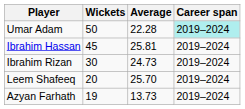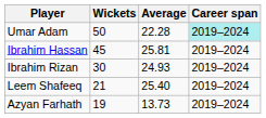Ibrahim Rizan | Average: 24.73 -> 24.93
Leem Shafeeq | Wickets: 20 -> 21
Leem Shafeeq | Average: 25.70 -> 25.40
